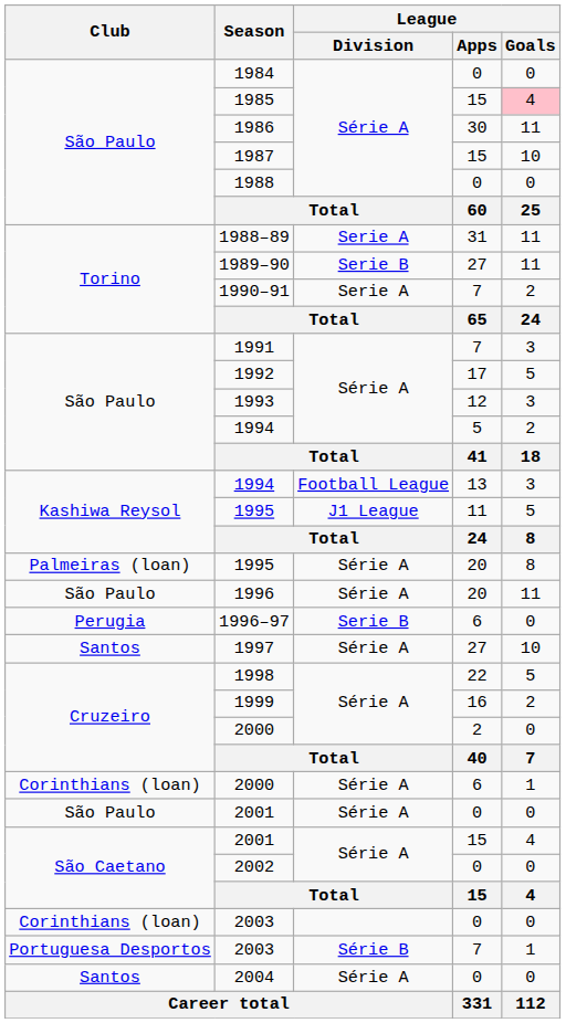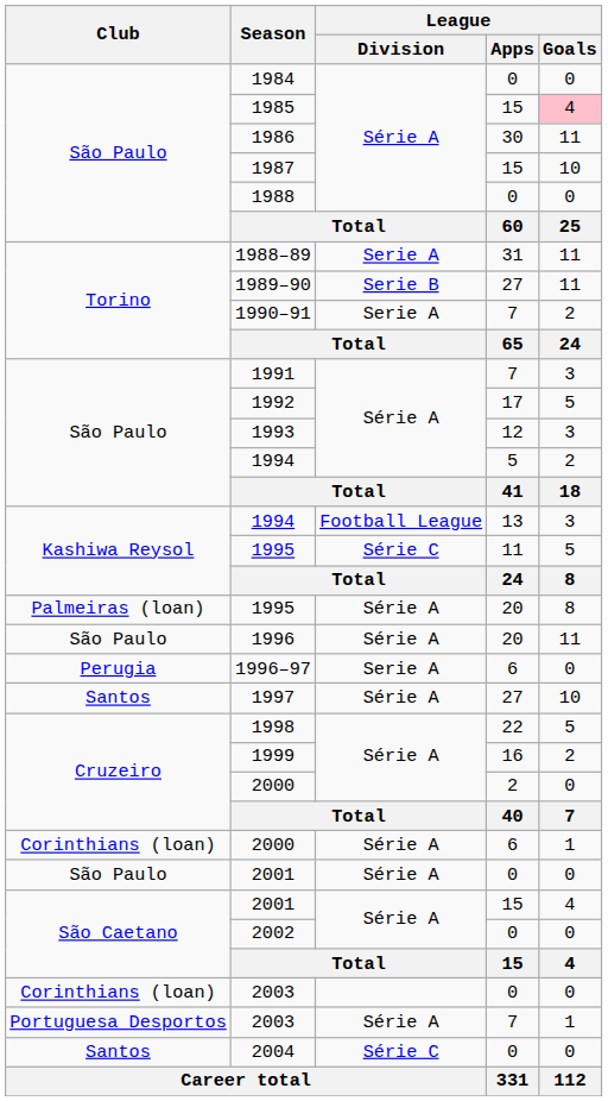1995 / 11 | League / Division: J1 League -> Série C
1996–97 | League / Division: Serie B -> Serie A
2003 / 7 | League / Division: Série B -> Série A
2004 | League / Division: Série A -> Série C
